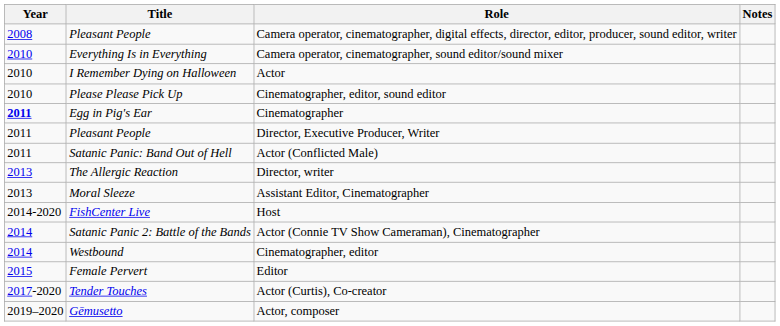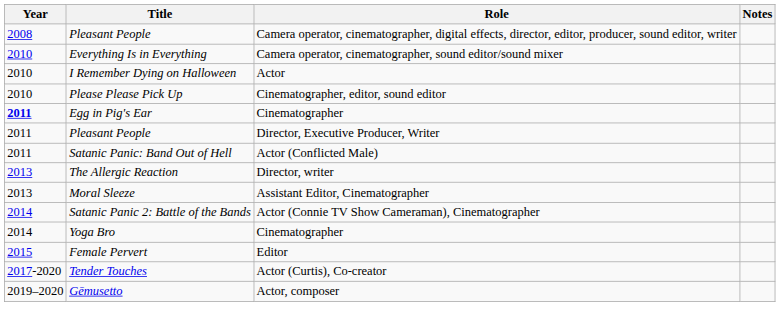- row: 2014-2020 | FishCenter Live | Host
- row: 2014 | Westbound | Cinematographer, editor
+ row: 2014 | Yoga Bro | Cinematographer
